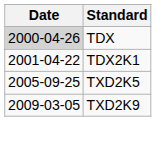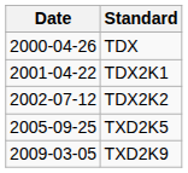TDX | Date: lightgrey background -> no background
+ row: 2002-07-12 | TDX2K2
